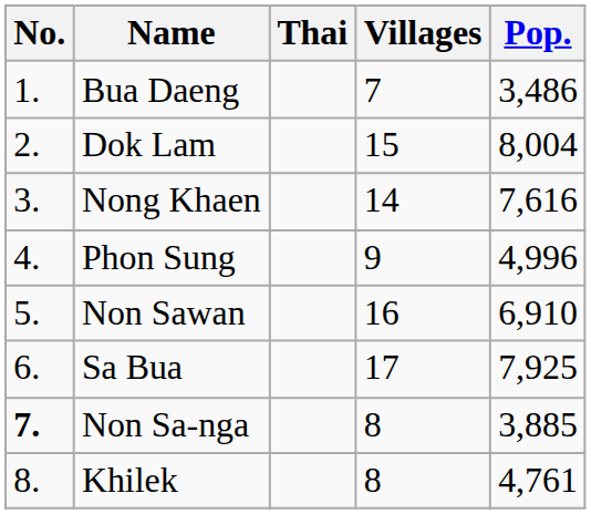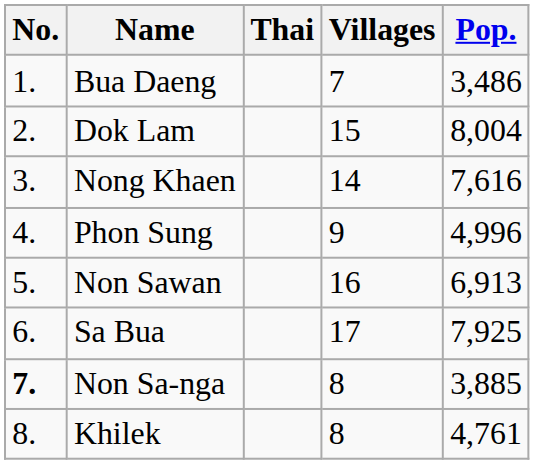Non Sawan | Pop.: 6,910 -> 6,913
